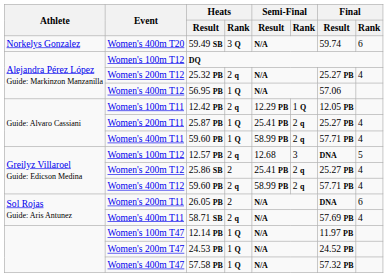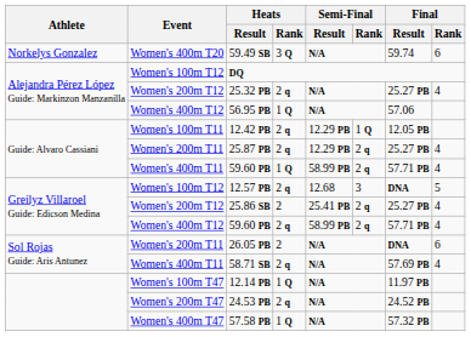25.87 PB | Heats / Rank: 1 Q -> 2 q
25.87 PB | Semi-Final / Result: 25.41 PB -> 12.29 PB
24.53 PB | Heats / Rank: 1 Q -> 2 q
